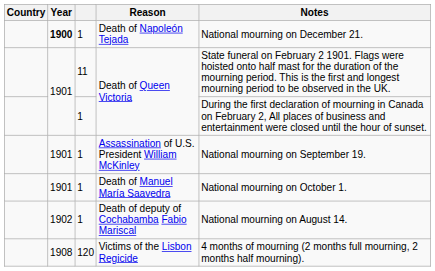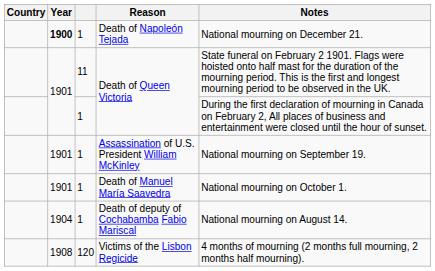Death of deputy of Cochabamba Fabio Mariscal | Year: 1902 -> 1904
